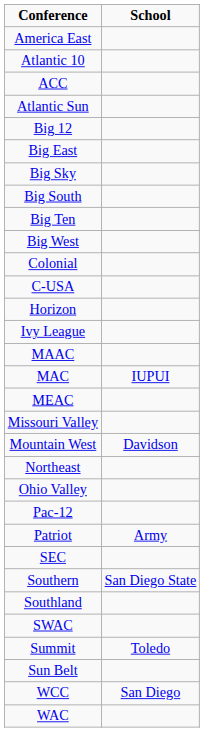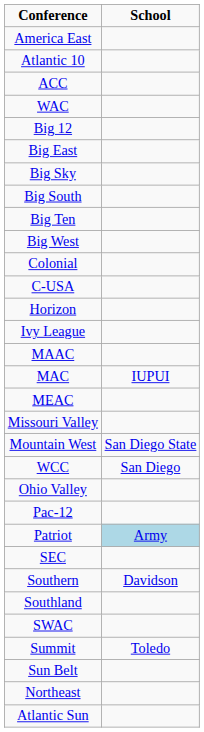rows swapped: Atlantic Sun <-> WAC
Mountain West | School: Davidson -> San Diego State
rows swapped: Northeast <-> WCC
Patriot | School: no background -> lightblue background
Southern | School: San Diego State -> Davidson
